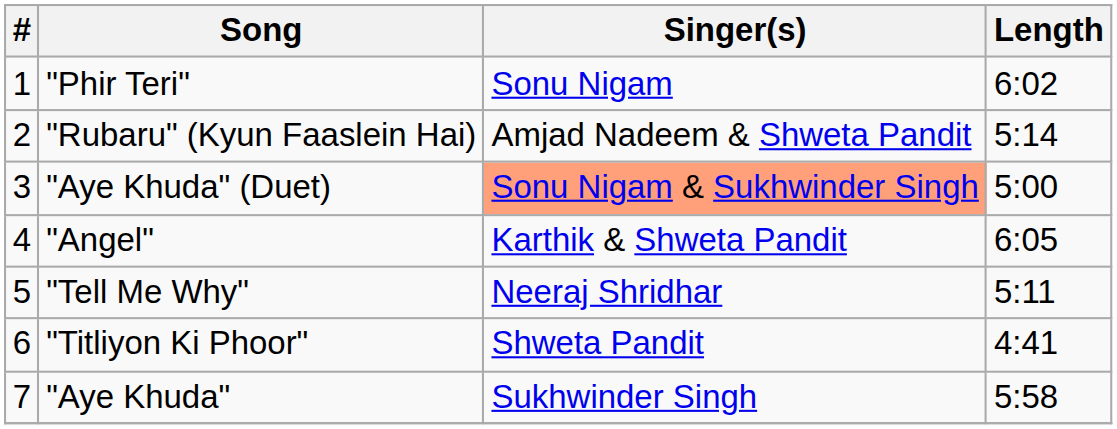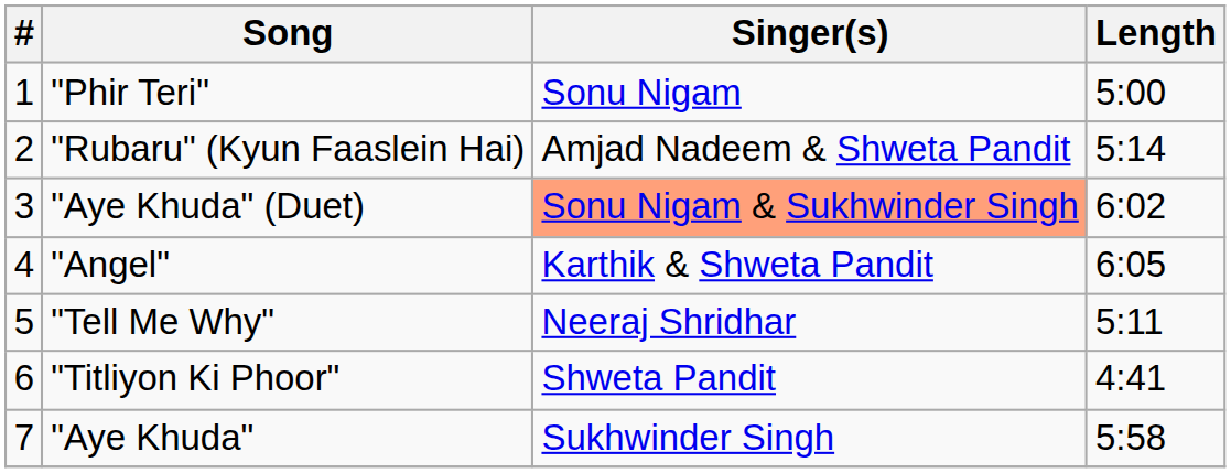"Phir Teri" | Length: 6:02 -> 5:00
"Aye Khuda" (Duet) | Length: 5:00 -> 6:02
